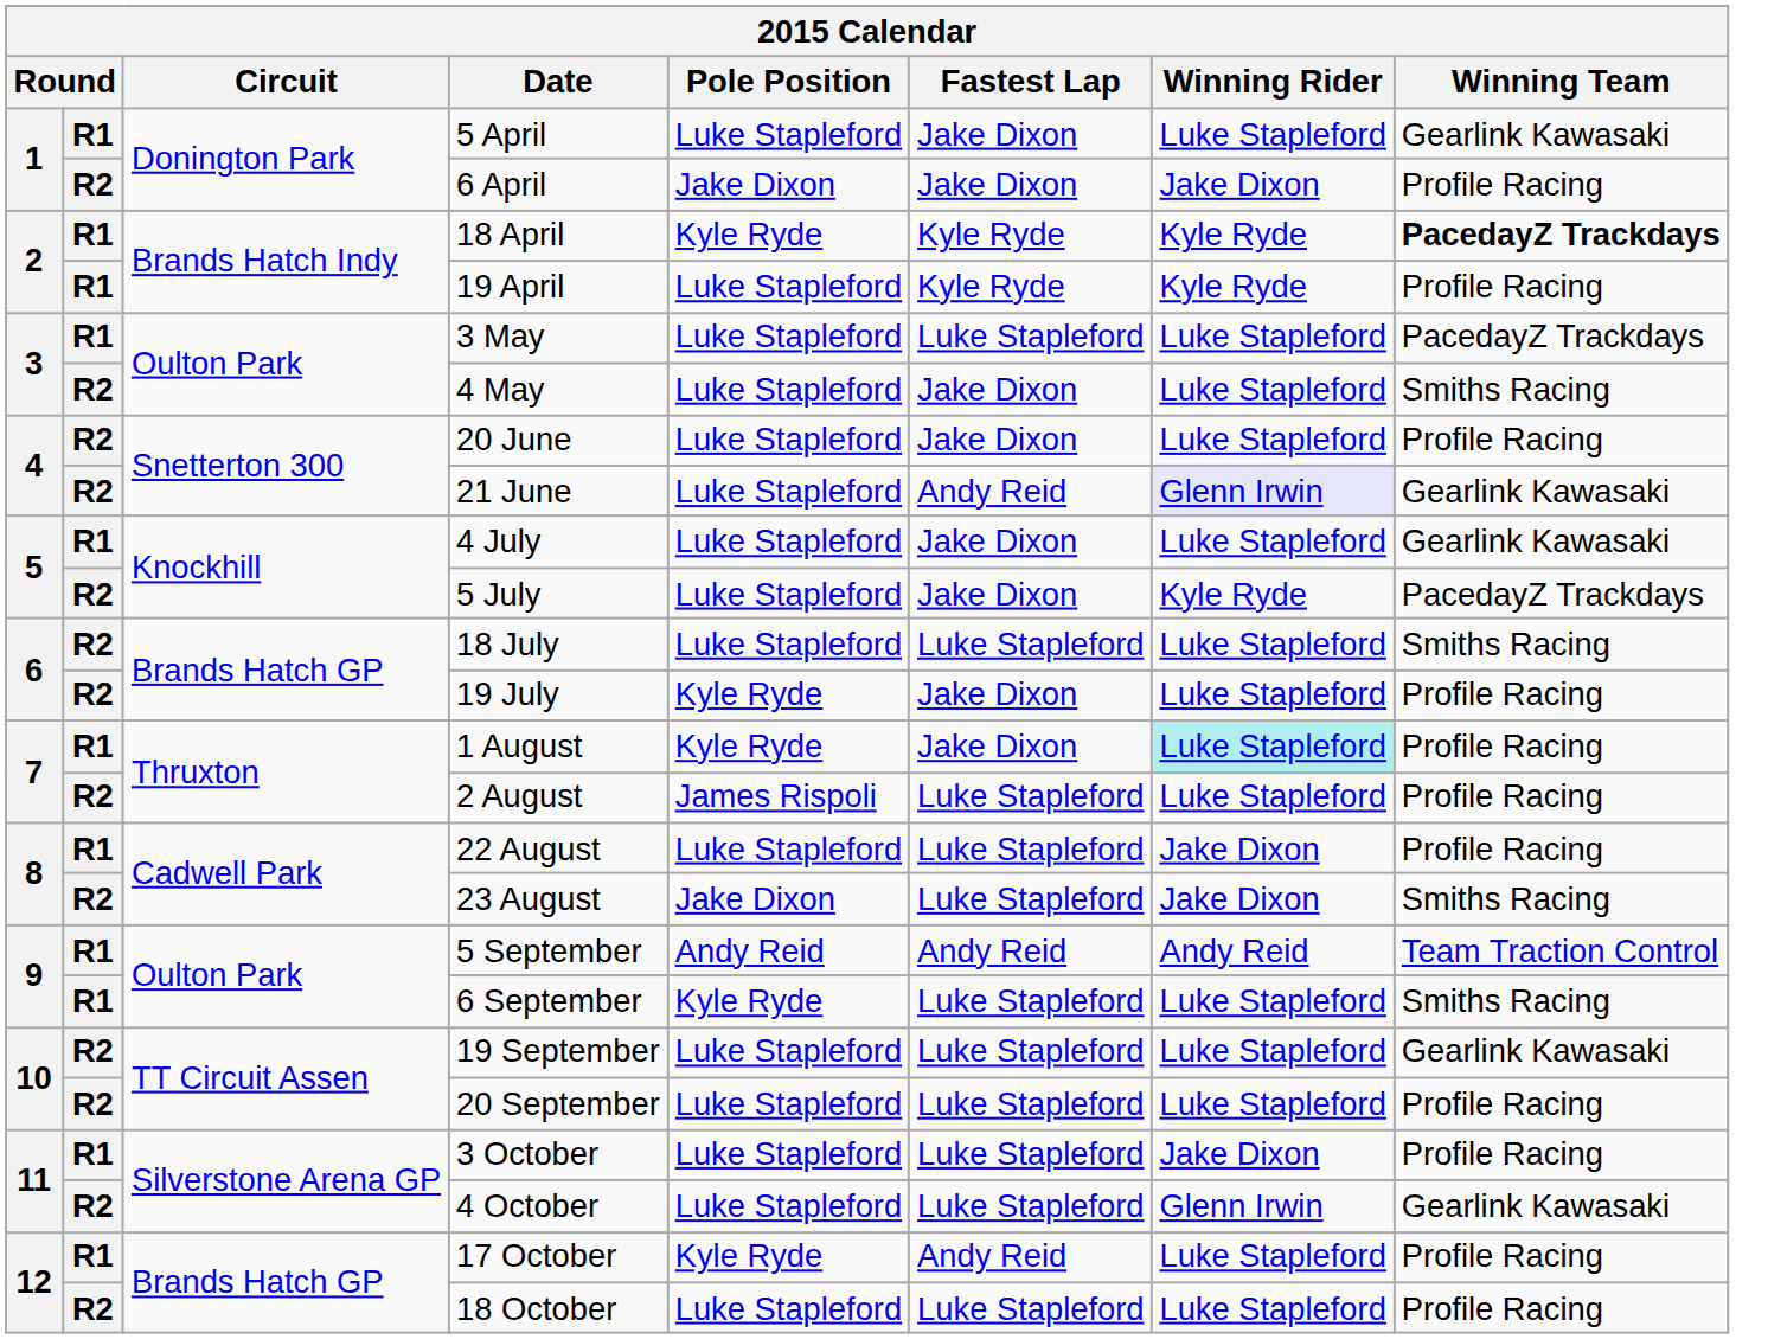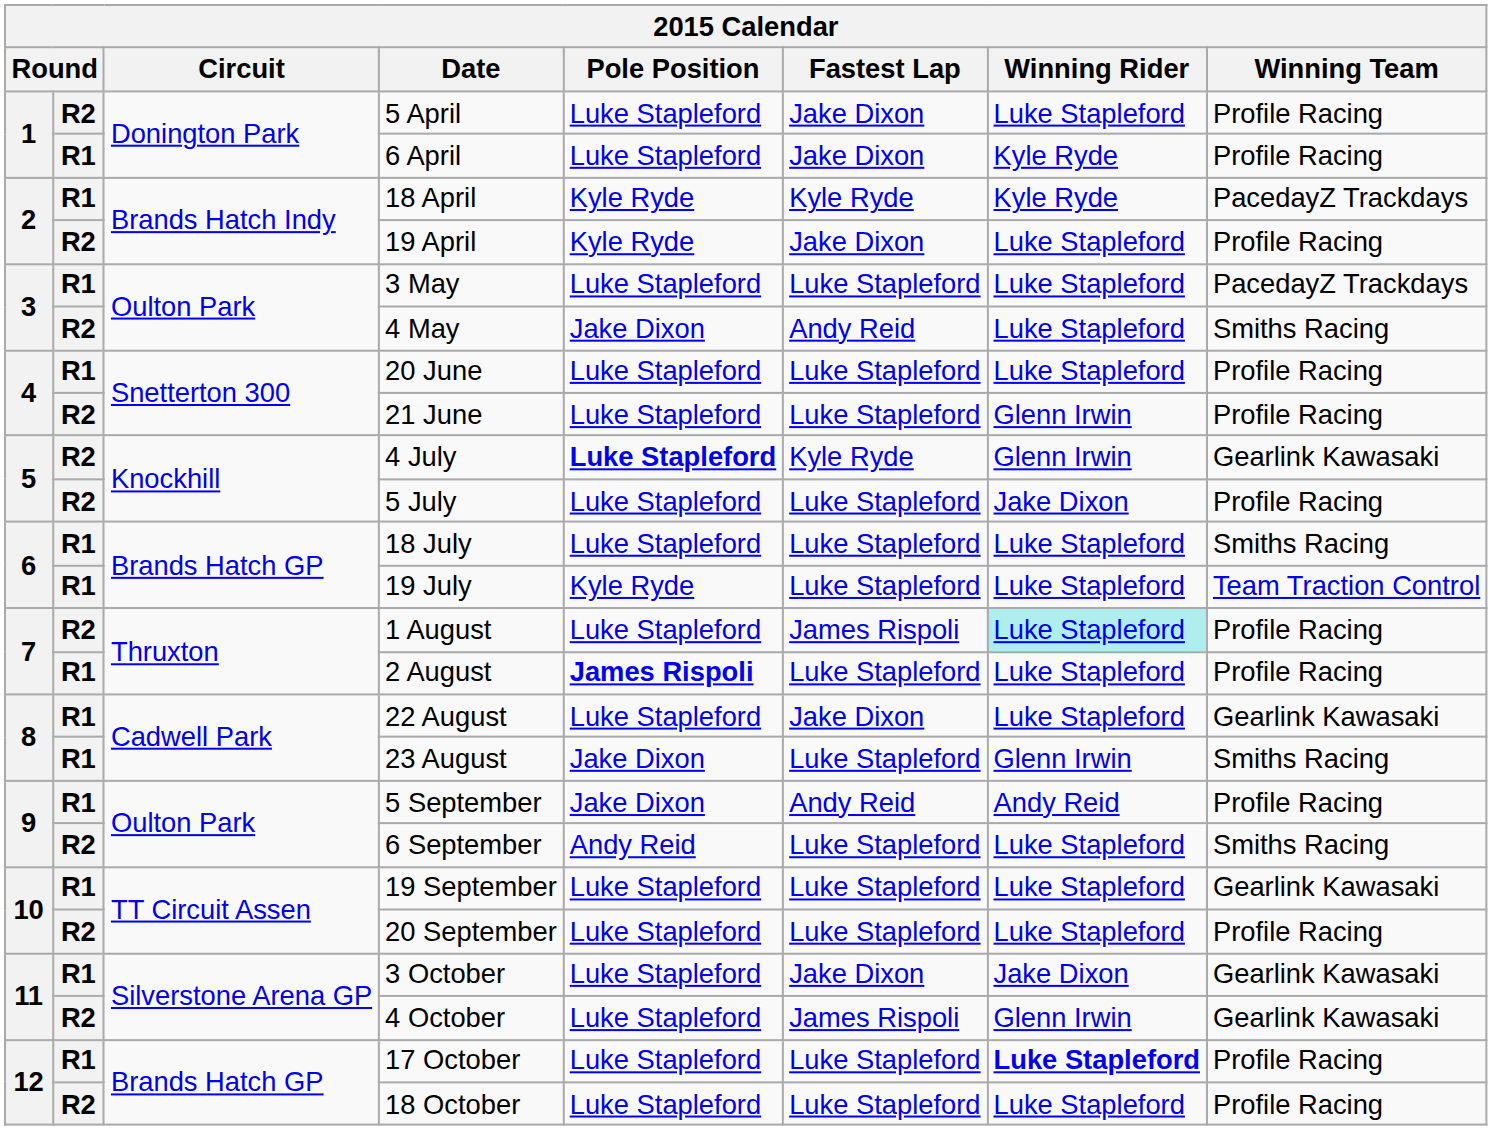5 April | column 2: R1 -> R2
5 April | Winning Team: Gearlink Kawasaki -> Profile Racing
6 April | column 2: R2 -> R1
6 April | Pole Position: Jake Dixon -> Luke Stapleford
6 April | Winning Rider: Jake Dixon -> Kyle Ryde
18 April | Winning Team: bold -> normal
19 April | column 2: R1 -> R2
19 April | Pole Position: Luke Stapleford -> Kyle Ryde
19 April | Fastest Lap: Kyle Ryde -> Jake Dixon
19 April | Winning Rider: Kyle Ryde -> Luke Stapleford
4 May | Pole Position: Luke Stapleford -> Jake Dixon
4 May | Fastest Lap: Jake Dixon -> Andy Reid
20 June | column 2: R2 -> R1
20 June | Fastest Lap: Jake Dixon -> Luke Stapleford
21 June | Fastest Lap: Andy Reid -> Luke Stapleford
21 June | Winning Rider: lavender background -> no background
21 June | Winning Team: Gearlink Kawasaki -> Profile Racing
4 July | column 2: R1 -> R2
4 July | Pole Position: normal -> bold
4 July | Fastest Lap: Jake Dixon -> Kyle Ryde
4 July | Winning Rider: Luke Stapleford -> Glenn Irwin
5 July | Fastest Lap: Jake Dixon -> Luke Stapleford
5 July | Winning Rider: Kyle Ryde -> Jake Dixon
5 July | Winning Team: PacedayZ Trackdays -> Profile Racing
18 July | column 2: R2 -> R1
19 July | column 2: R2 -> R1
19 July | Fastest Lap: Jake Dixon -> Luke Stapleford
19 July | Winning Team: Profile Racing -> Team Traction Control
1 August | column 2: R1 -> R2
1 August | Pole Position: Kyle Ryde -> Luke Stapleford
1 August | Fastest Lap: Jake Dixon -> James Rispoli
2 August | column 2: R2 -> R1
2 August | Pole Position: normal -> bold
22 August | Fastest Lap: Luke Stapleford -> Jake Dixon
22 August | Winning Rider: Jake Dixon -> Luke Stapleford
22 August | Winning Team: Profile Racing -> Gearlink Kawasaki
23 August | column 2: R2 -> R1
23 August | Winning Rider: Jake Dixon -> Glenn Irwin
5 September | Pole Position: Andy Reid -> Jake Dixon
5 September | Winning Team: Team Traction Control -> Profile Racing
6 September | column 2: R1 -> R2
6 September | Pole Position: Kyle Ryde -> Andy Reid
19 September | column 2: R2 -> R1
3 October | Fastest Lap: Luke Stapleford -> Jake Dixon
3 October | Winning Team: Profile Racing -> Gearlink Kawasaki
4 October | Fastest Lap: Luke Stapleford -> James Rispoli
17 October | Pole Position: Kyle Ryde -> Luke Stapleford
17 October | Fastest Lap: Andy Reid -> Luke Stapleford
17 October | Winning Rider: normal -> bold
